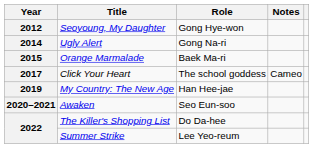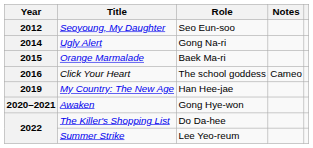Seoyoung, My Daughter | Role: Gong Hye-won -> Seo Eun-soo
Click Your Heart | Year: 2017 -> 2016
Awaken | Role: Seo Eun-soo -> Gong Hye-won
